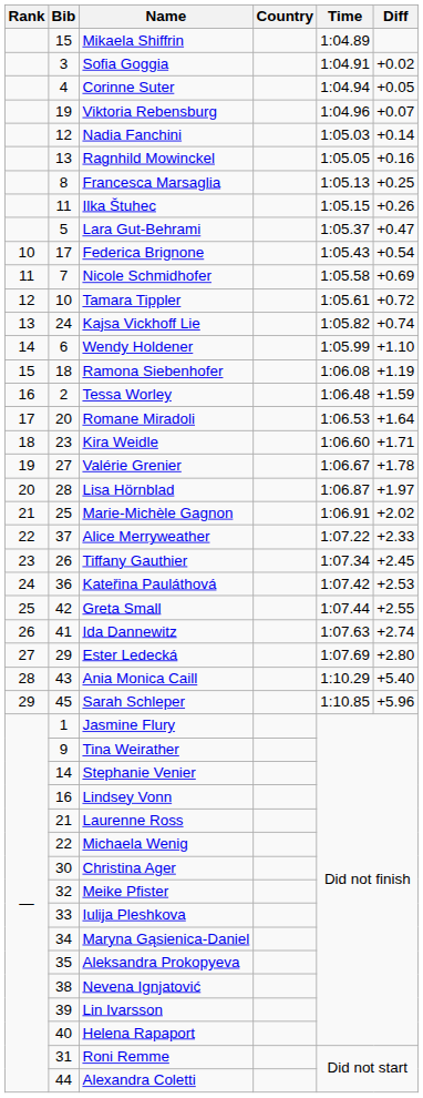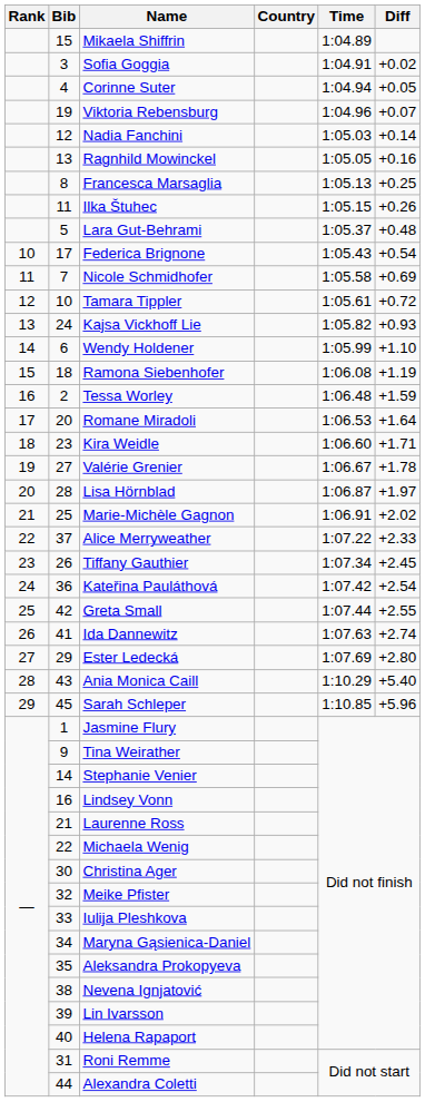Lara Gut-Behrami | Diff: +0.47 -> +0.48
Kajsa Vickhoff Lie | Diff: +0.74 -> +0.93
Kateřina Pauláthová | Diff: +2.53 -> +2.54
